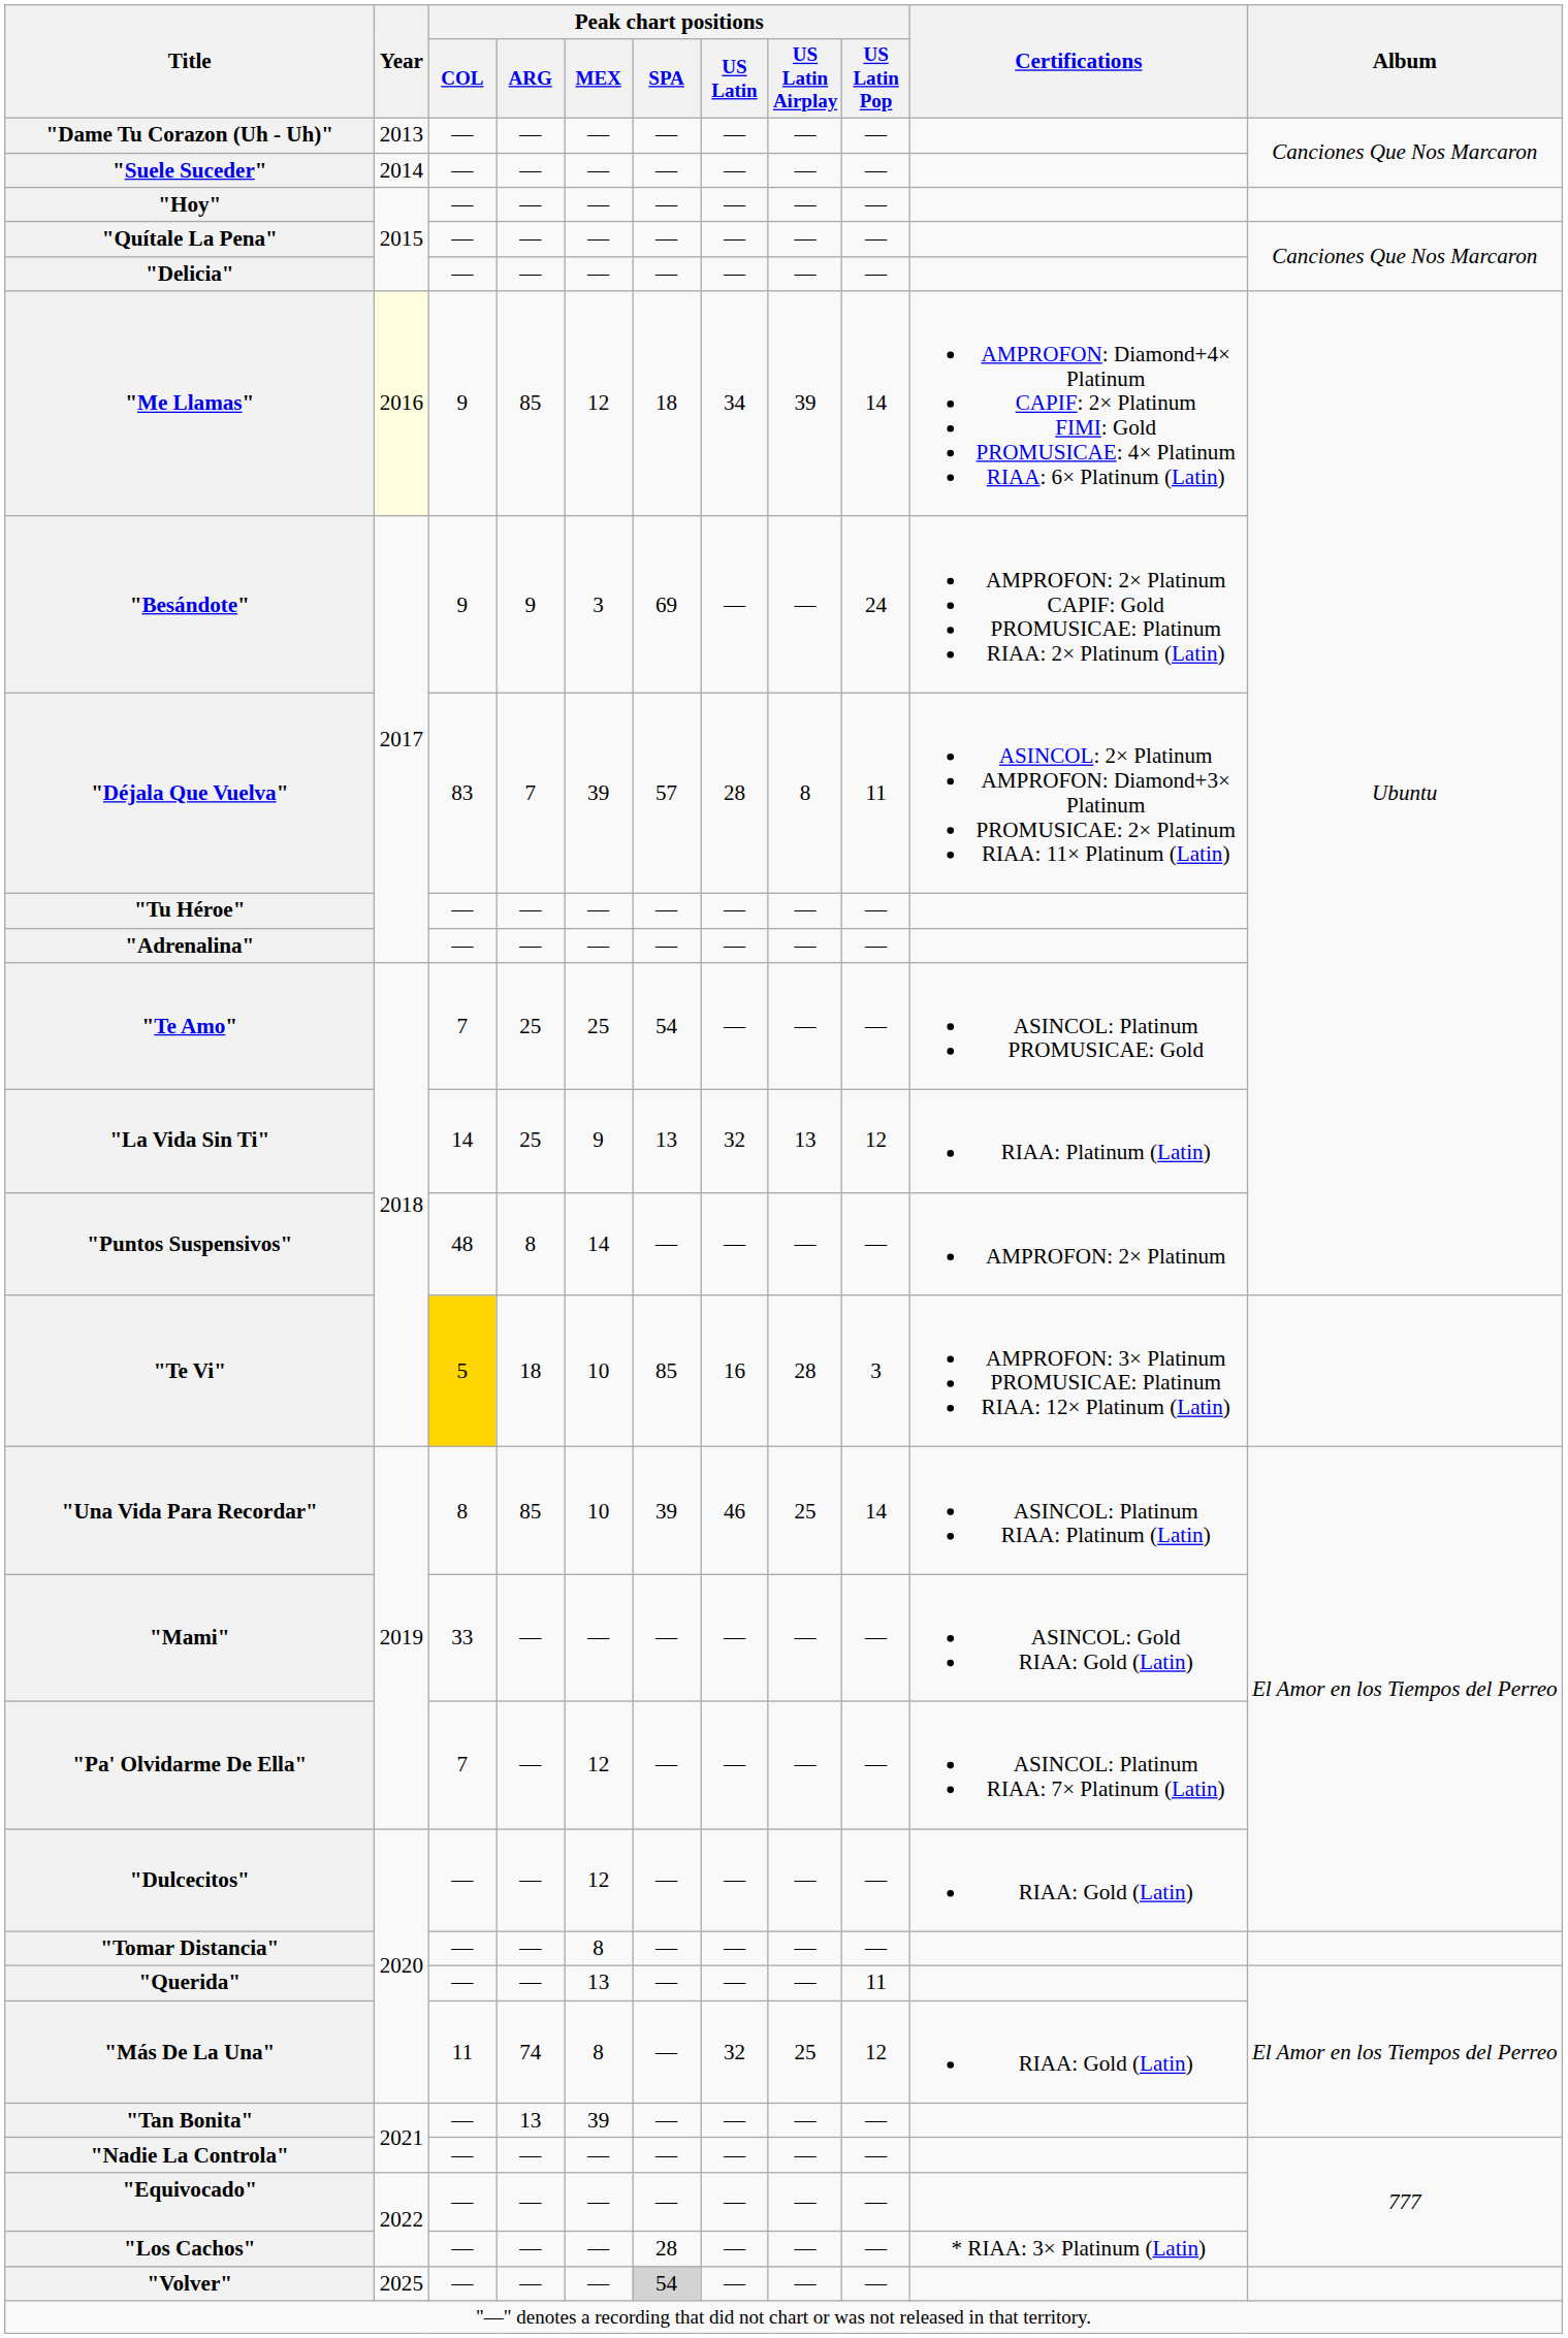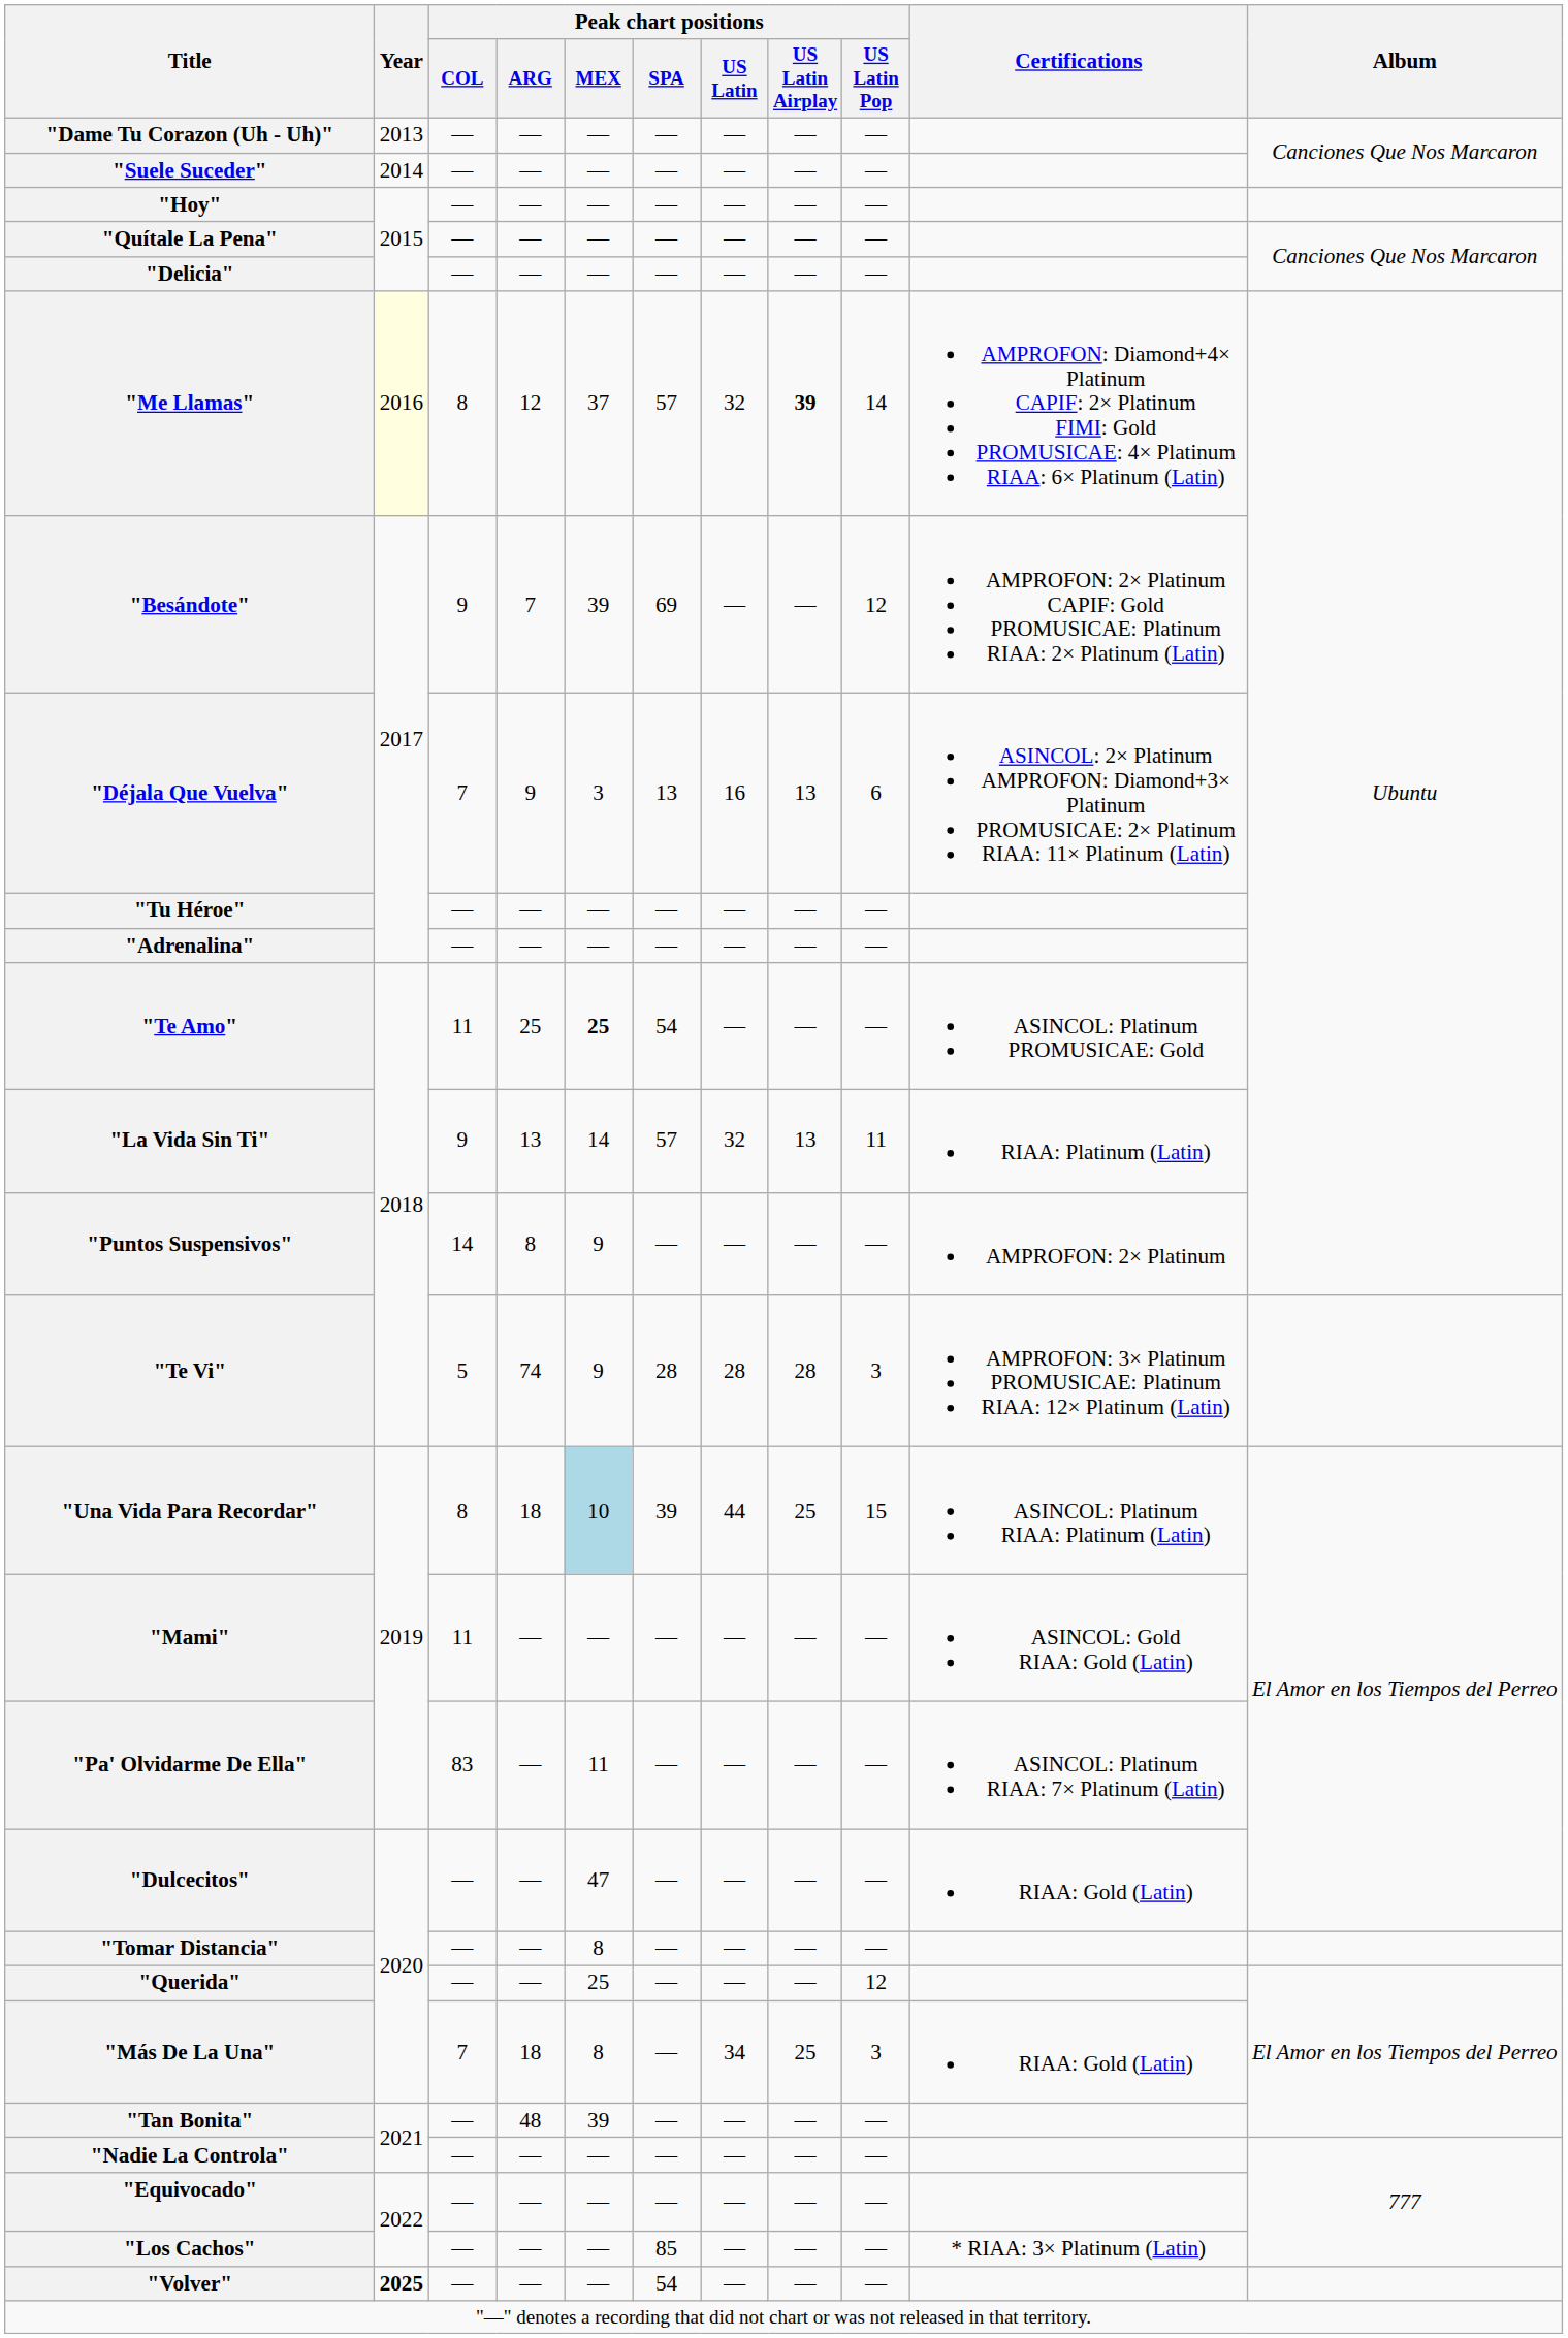"Me Llamas" | Peak chart positions / COL: 9 -> 8
"Me Llamas" | Peak chart positions / ARG: 85 -> 12
"Me Llamas" | Peak chart positions / MEX: 12 -> 37
"Me Llamas" | Peak chart positions / SPA: 18 -> 57
"Me Llamas" | Peak chart positions / US Latin: 34 -> 32
"Me Llamas" | Peak chart positions / US Latin Airplay: normal -> bold
"Besándote" | Peak chart positions / ARG: 9 -> 7
"Besándote" | Peak chart positions / MEX: 3 -> 39
"Besándote" | Peak chart positions / US Latin Pop: 24 -> 12
"Déjala Que Vuelva" | Peak chart positions / COL: 83 -> 7
"Déjala Que Vuelva" | Peak chart positions / ARG: 7 -> 9
"Déjala Que Vuelva" | Peak chart positions / MEX: 39 -> 3
"Déjala Que Vuelva" | Peak chart positions / SPA: 57 -> 13
"Déjala Que Vuelva" | Peak chart positions / US Latin: 28 -> 16
"Déjala Que Vuelva" | Peak chart positions / US Latin Airplay: 8 -> 13
"Déjala Que Vuelva" | Peak chart positions / US Latin Pop: 11 -> 6
"Te Amo" | Peak chart positions / COL: 7 -> 11
"Te Amo" | Peak chart positions / MEX: normal -> bold
"La Vida Sin Ti" | Peak chart positions / COL: 14 -> 9
"La Vida Sin Ti" | Peak chart positions / ARG: 25 -> 13
"La Vida Sin Ti" | Peak chart positions / MEX: 9 -> 14
"La Vida Sin Ti" | Peak chart positions / SPA: 13 -> 57
"La Vida Sin Ti" | Peak chart positions / US Latin Pop: 12 -> 11
"Puntos Suspensivos" | Peak chart positions / COL: 48 -> 14
"Puntos Suspensivos" | Peak chart positions / MEX: 14 -> 9
"Te Vi" | Peak chart positions / COL: gold background -> no background
"Te Vi" | Peak chart positions / ARG: 18 -> 74
"Te Vi" | Peak chart positions / MEX: 10 -> 9
"Te Vi" | Peak chart positions / SPA: 85 -> 28
"Te Vi" | Peak chart positions / US Latin: 16 -> 28
"Una Vida Para Recordar" | Peak chart positions / ARG: 85 -> 18
"Una Vida Para Recordar" | Peak chart positions / MEX: no background -> lightblue background
"Una Vida Para Recordar" | Peak chart positions / US Latin: 46 -> 44
"Una Vida Para Recordar" | Peak chart positions / US Latin Pop: 14 -> 15
"Mami" | Peak chart positions / COL: 33 -> 11
"Pa' Olvidarme De Ella" | Peak chart positions / COL: 7 -> 83
"Pa' Olvidarme De Ella" | Peak chart positions / MEX: 12 -> 11
"Dulcecitos" | Peak chart positions / MEX: 12 -> 47
"Querida" | Peak chart positions / MEX: 13 -> 25
"Querida" | Peak chart positions / US Latin Pop: 11 -> 12
"Más De La Una" | Peak chart positions / COL: 11 -> 7
"Más De La Una" | Peak chart positions / ARG: 74 -> 18
"Más De La Una" | Peak chart positions / US Latin: 32 -> 34
"Más De La Una" | Peak chart positions / US Latin Pop: 12 -> 3
"Tan Bonita" | Peak chart positions / ARG: 13 -> 48
"Los Cachos" | Peak chart positions / SPA: 28 -> 85
"Volver" | Year: normal -> bold
"Volver" | Peak chart positions / SPA: lightgrey background -> no background
